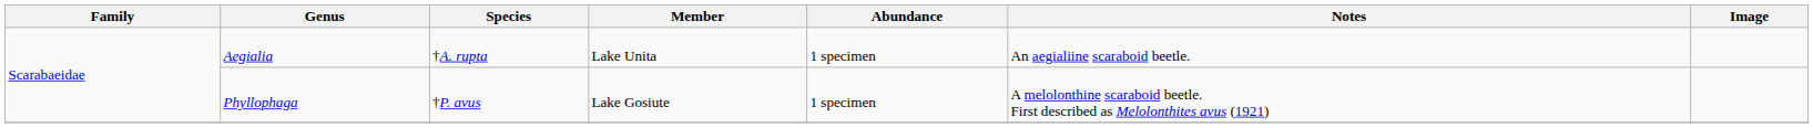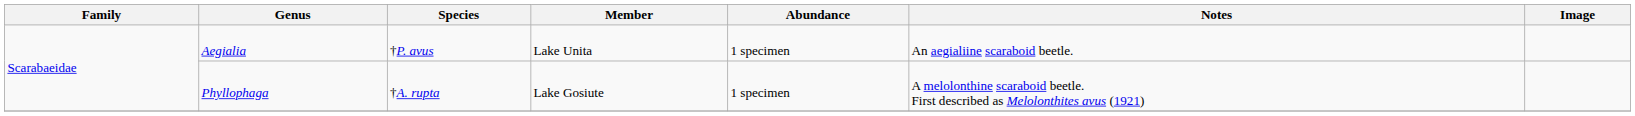Aegialia | Species: †A. rupta -> †P. avus
Phyllophaga | Species: †P. avus -> †A. rupta
